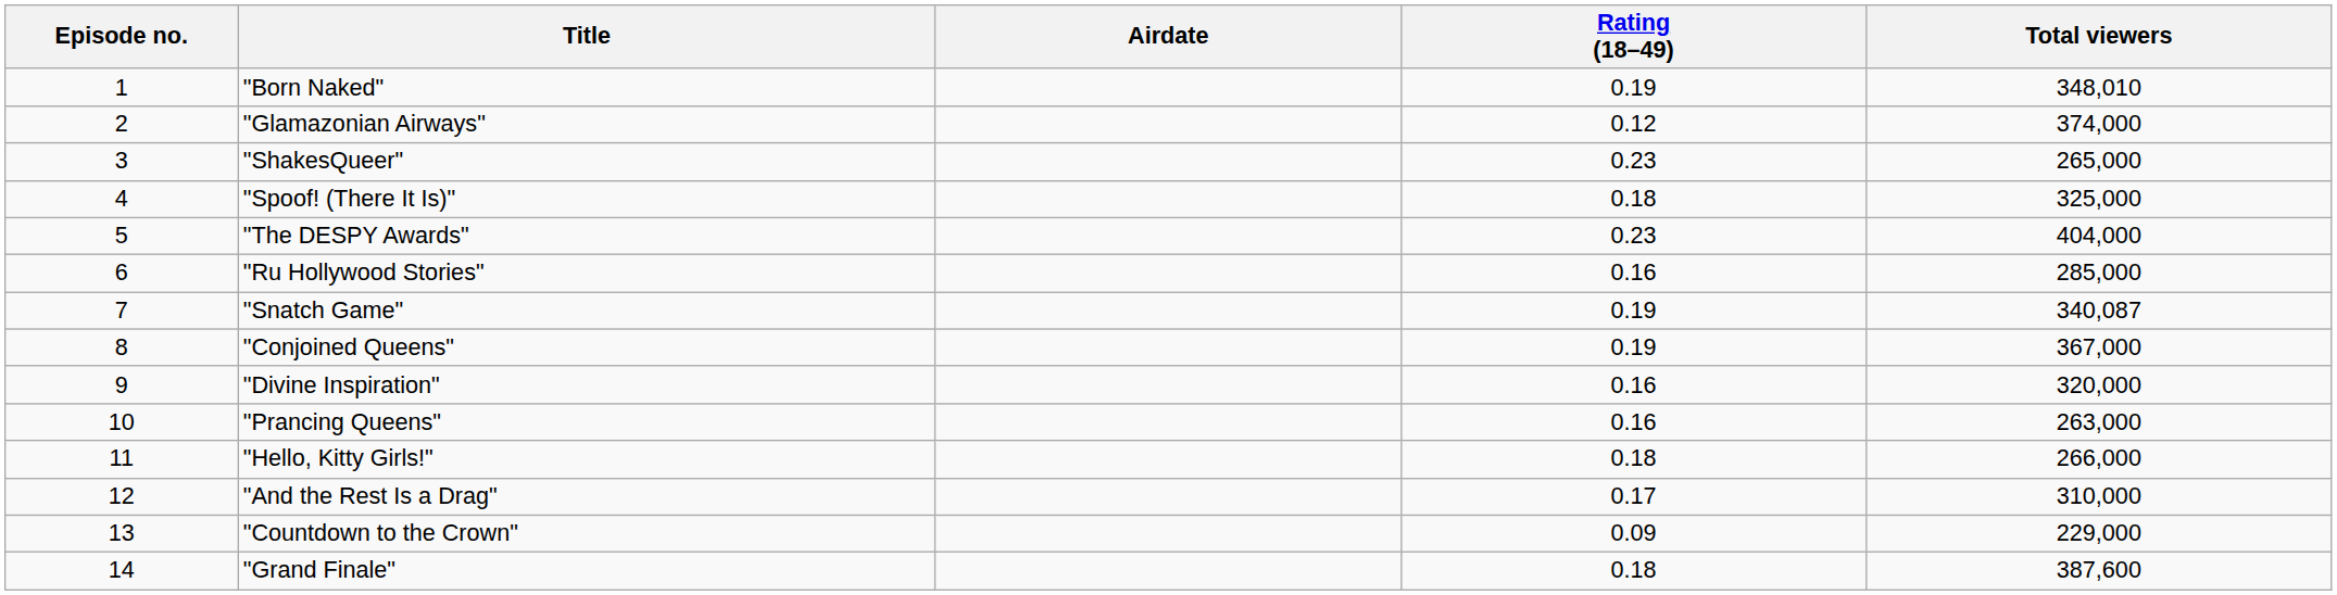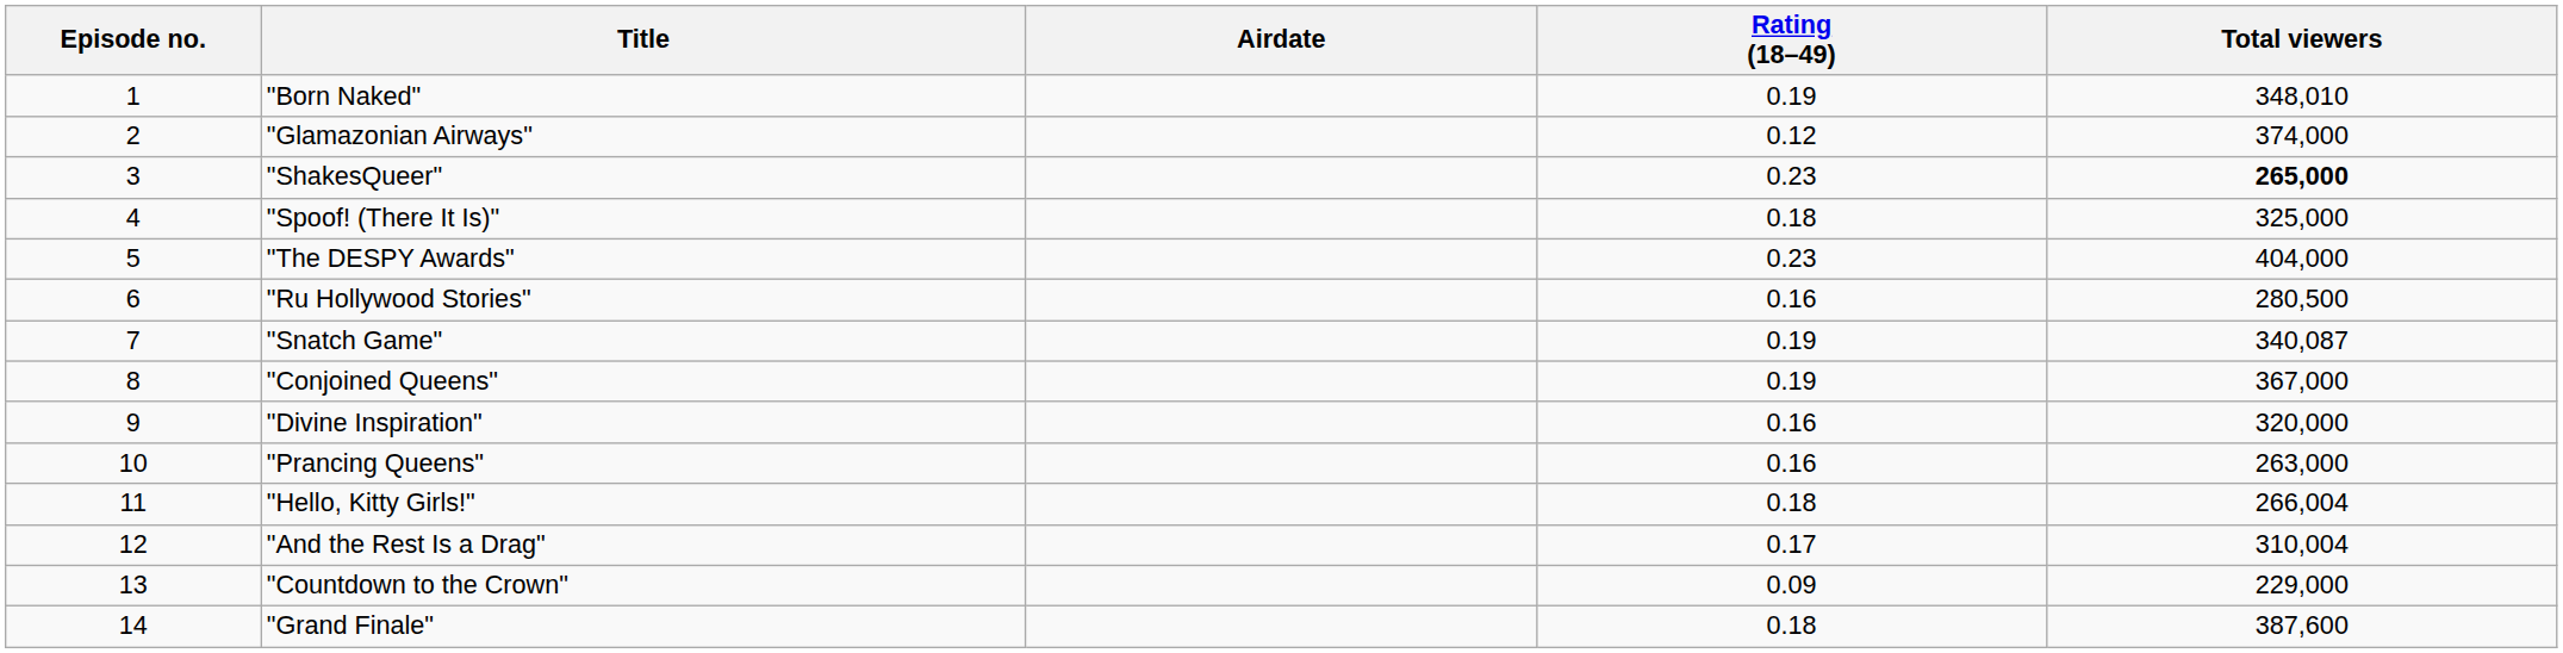"ShakesQueer" | Total viewers: normal -> bold
"Ru Hollywood Stories" | Total viewers: 285,000 -> 280,500
"Hello, Kitty Girls!" | Total viewers: 266,000 -> 266,004
"And the Rest Is a Drag" | Total viewers: 310,000 -> 310,004
